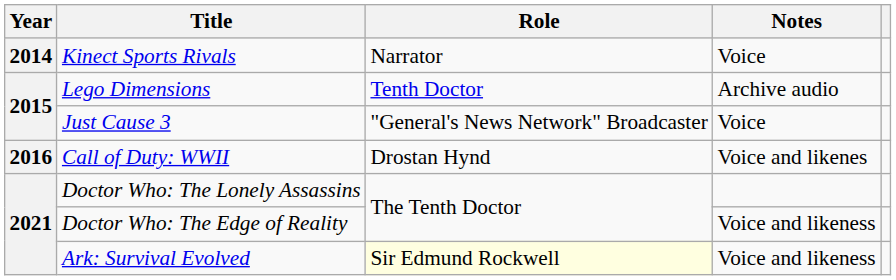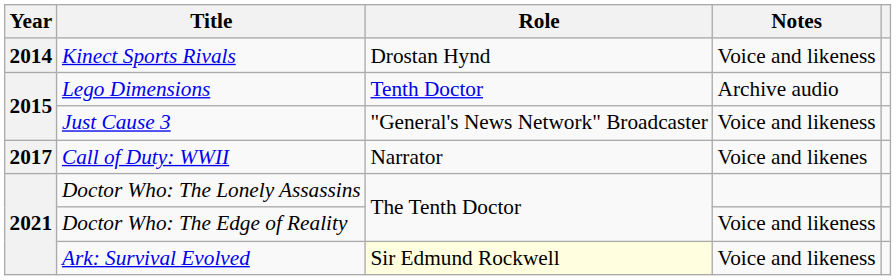Kinect Sports Rivals | Role: Narrator -> Drostan Hynd
Kinect Sports Rivals | Notes: Voice -> Voice and likeness
Just Cause 3 | Notes: Voice -> Voice and likeness
Call of Duty: WWII | Year: 2016 -> 2017
Call of Duty: WWII | Role: Drostan Hynd -> Narrator
